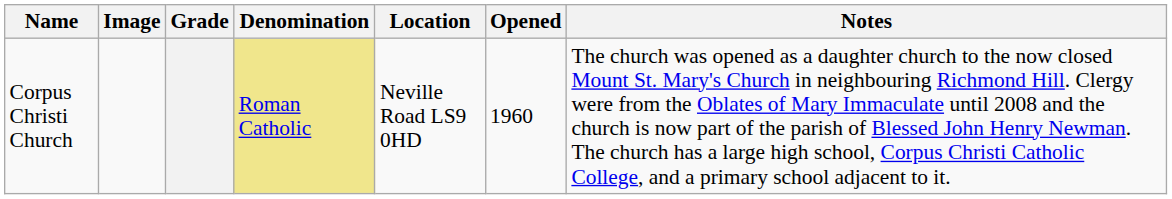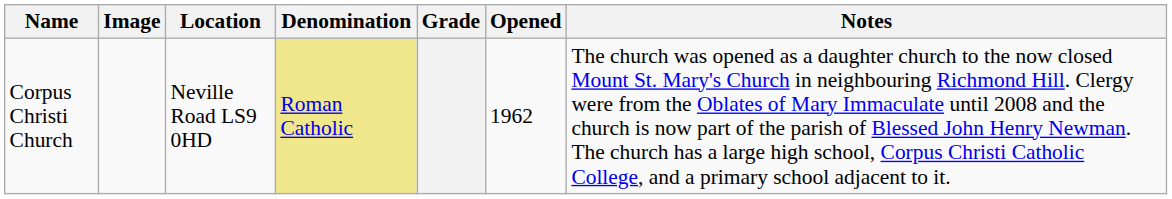columns swapped: Location <-> Grade
Corpus Christi Church | Opened: 1960 -> 1962
